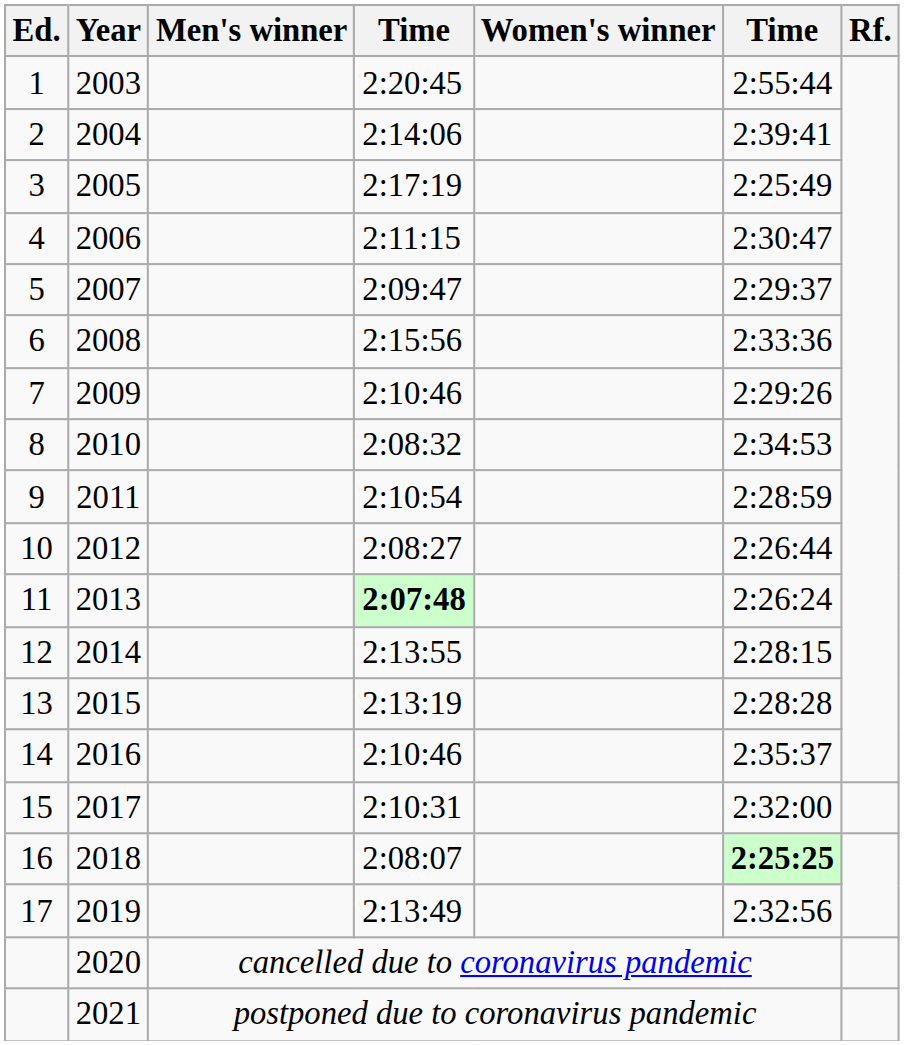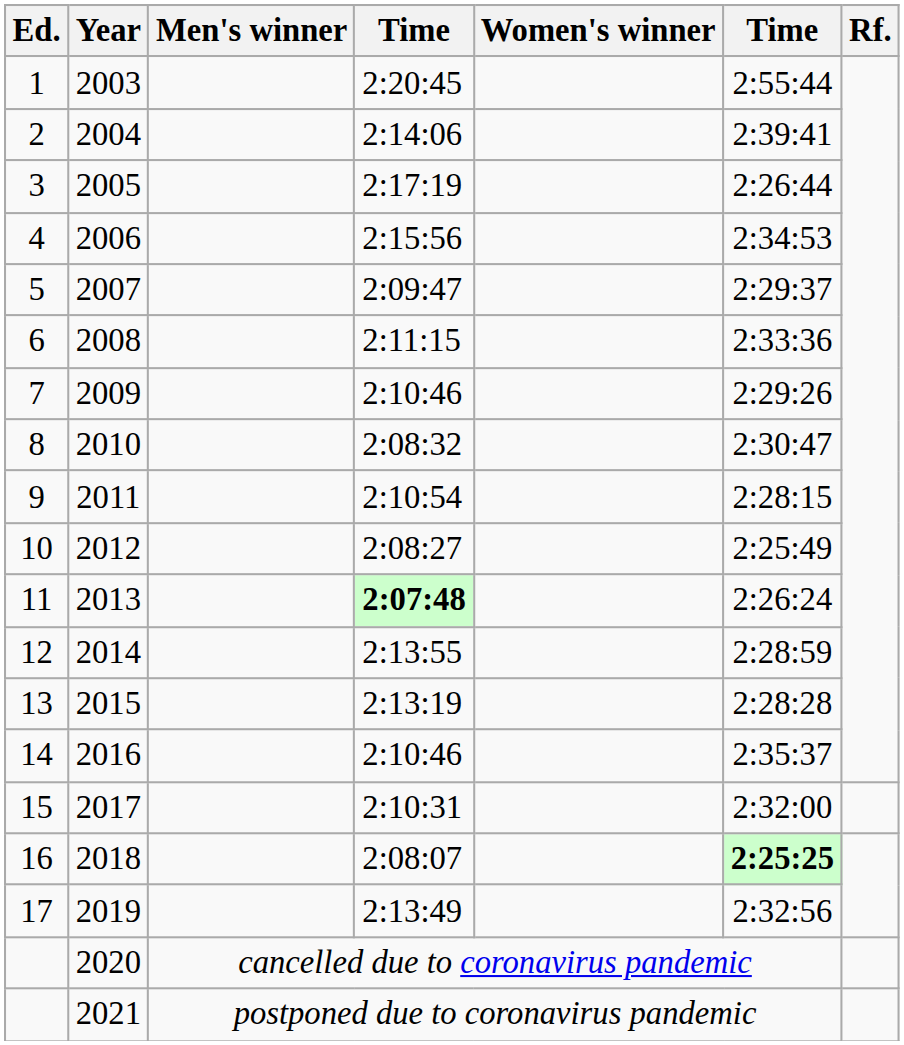2005 | column 6: 2:25:49 -> 2:26:44
2006 | column 4: 2:11:15 -> 2:15:56
2006 | column 6: 2:30:47 -> 2:34:53
2008 | column 4: 2:15:56 -> 2:11:15
2010 | column 6: 2:34:53 -> 2:30:47
2011 | column 6: 2:28:59 -> 2:28:15
2012 | column 6: 2:26:44 -> 2:25:49
2014 | column 6: 2:28:15 -> 2:28:59
